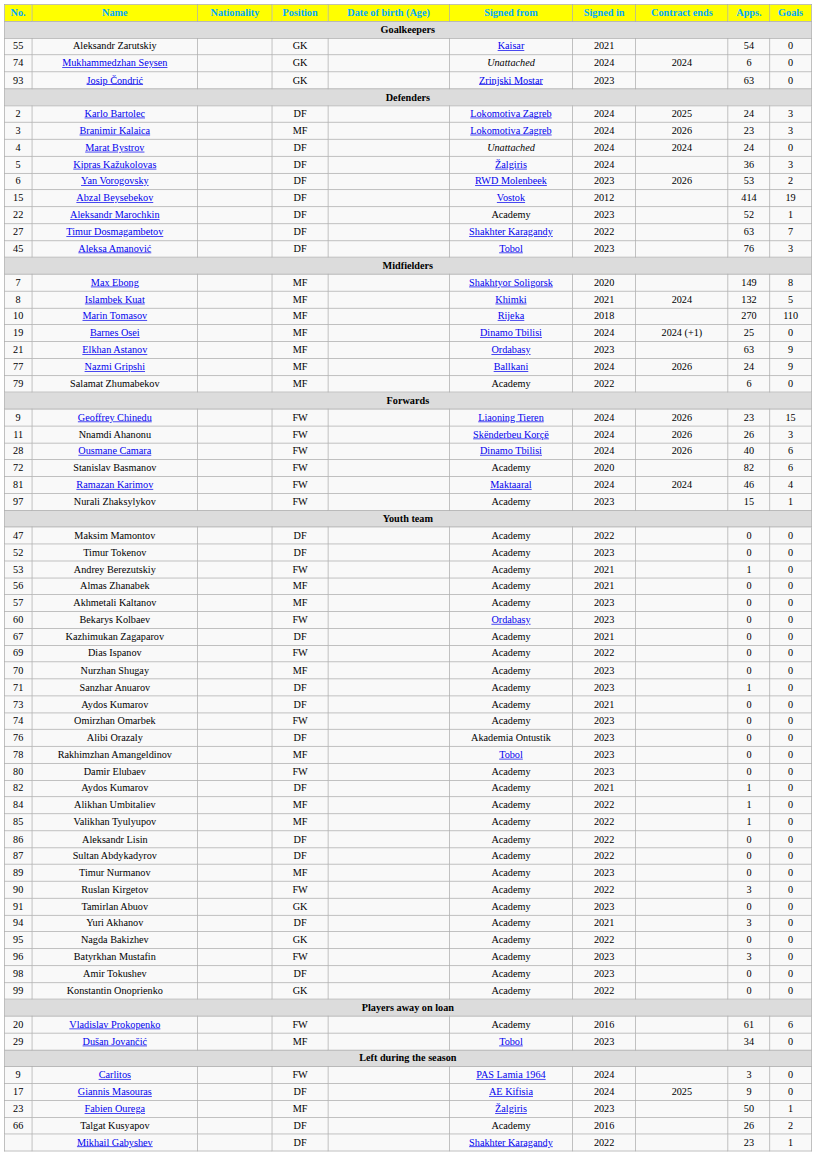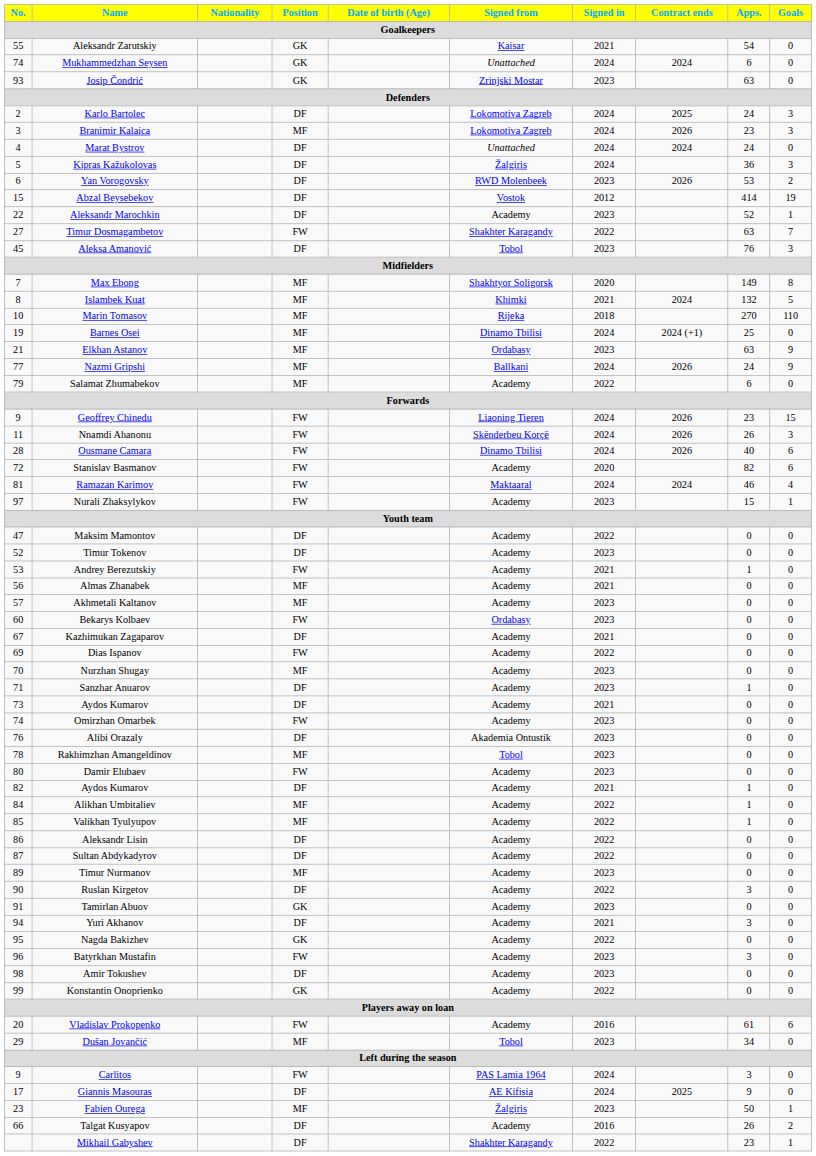Timur Dosmagambetov | Position: DF -> FW
Ruslan Kirgetov | Position: FW -> DF
